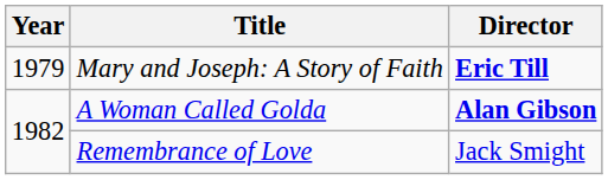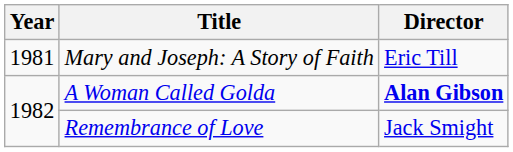Mary and Joseph: A Story of Faith | Year: 1979 -> 1981
Mary and Joseph: A Story of Faith | Director: bold -> normal
